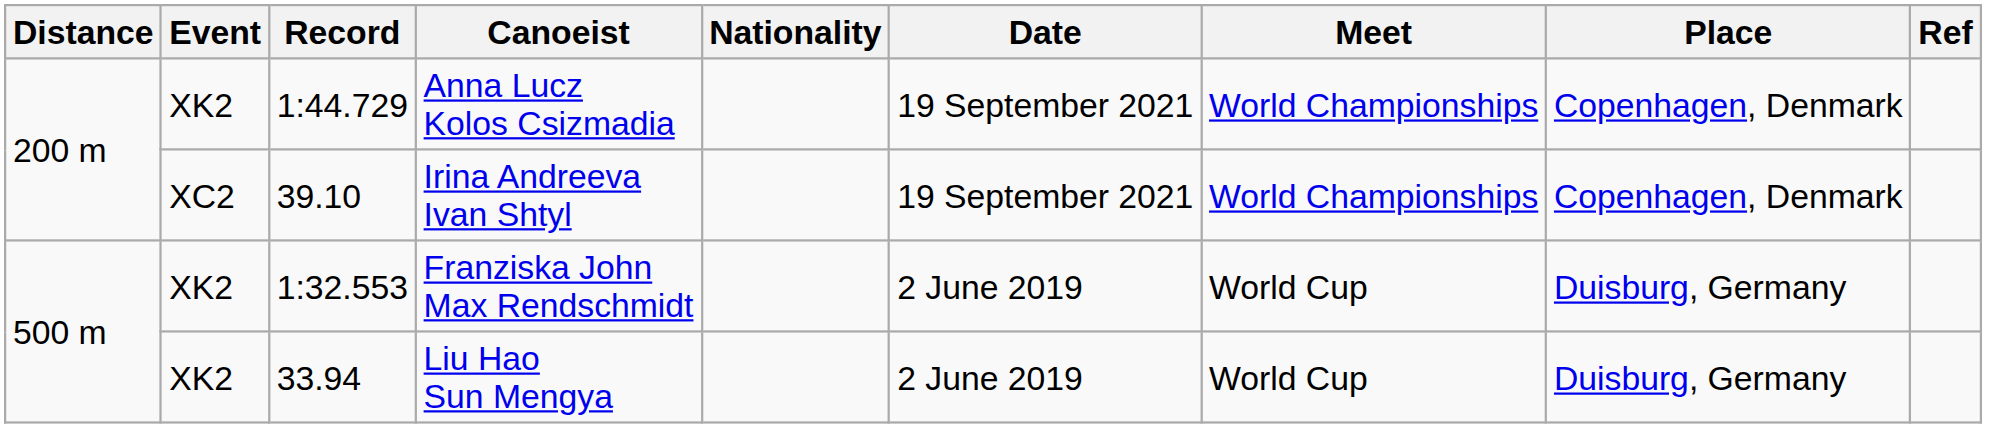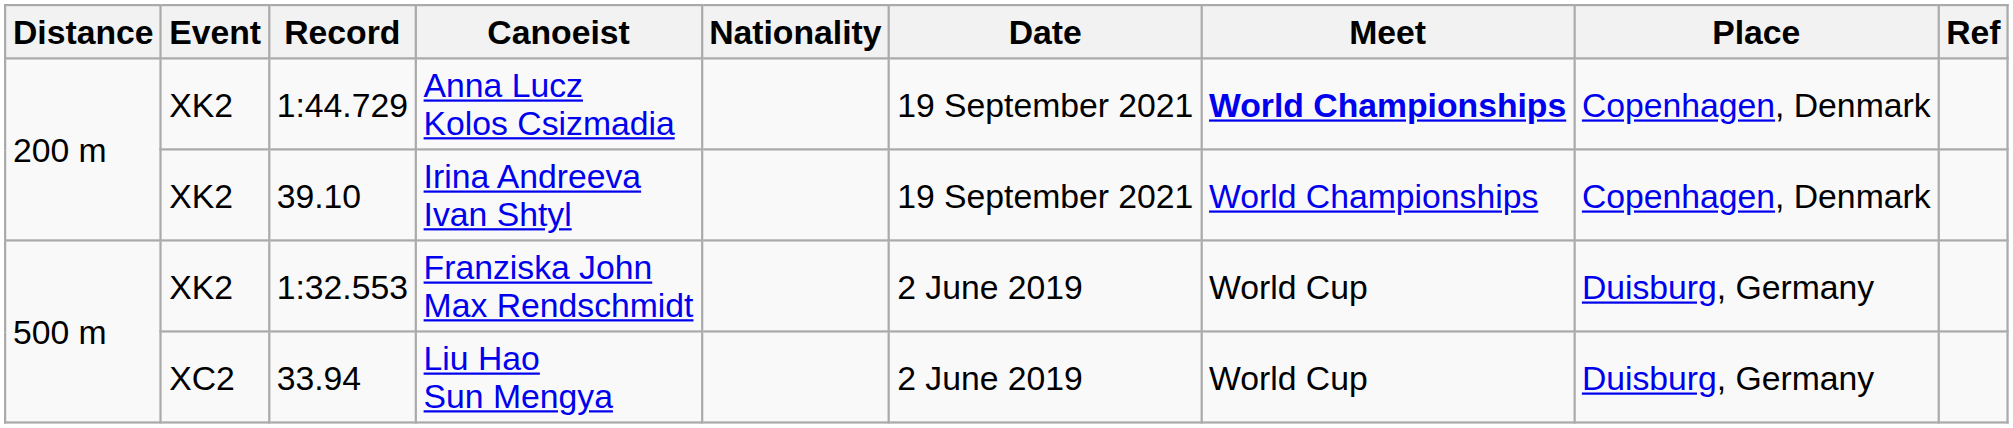Anna Lucz Kolos Csizmadia | Meet: normal -> bold
Irina Andreeva Ivan Shtyl | Event: XC2 -> XK2
Liu Hao Sun Mengya | Event: XK2 -> XC2
